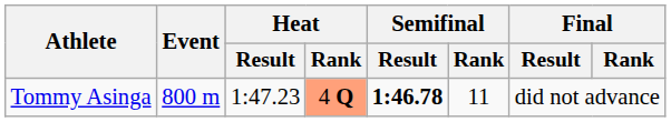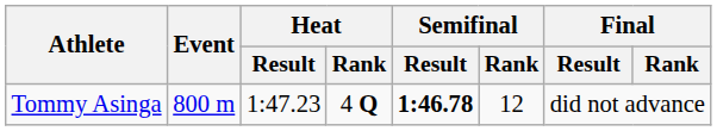Tommy Asinga | Heat / Rank: lightsalmon background -> no background
Tommy Asinga | Semifinal / Rank: 11 -> 12
